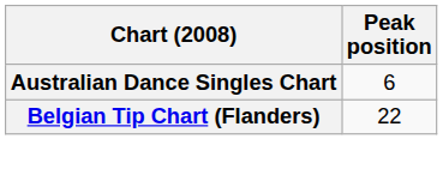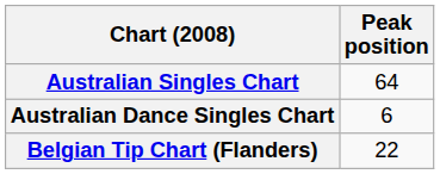+ row: Australian Singles Chart | 64
